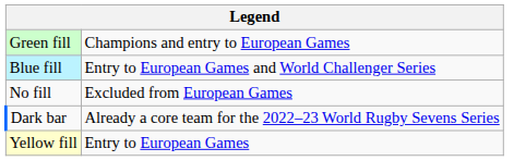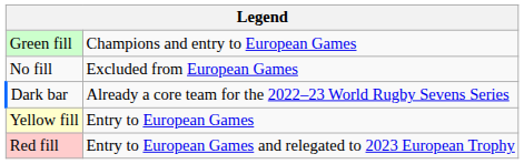- row: Blue fill | Entry to European Games and World Challenger Series
+ row: Red fill | Entry to European Games and relegated to 2023 European Trophy
